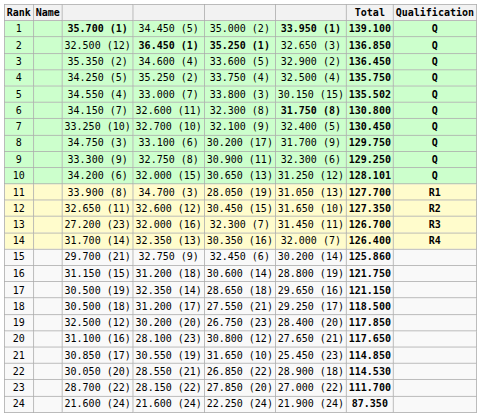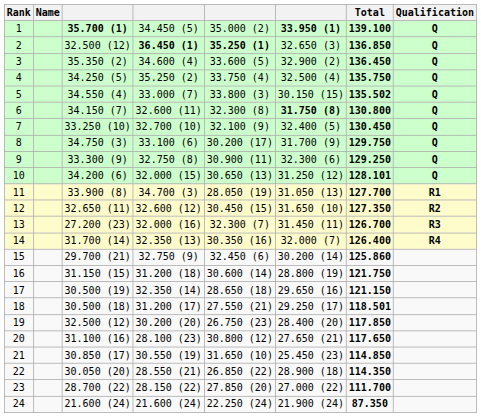18 | Total: 118.500 -> 118.501
22 | Total: 114.530 -> 114.350
